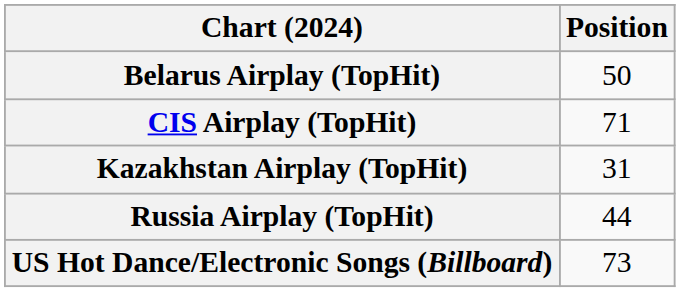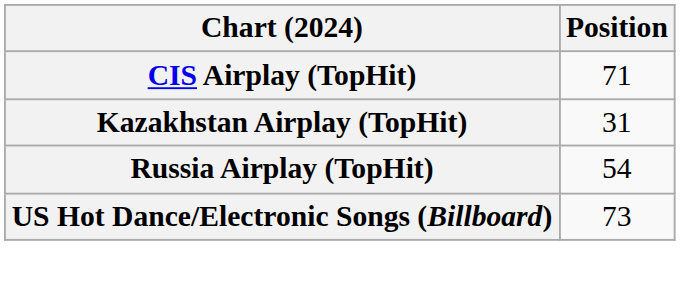- row: Belarus Airplay (TopHit) | 50
Russia Airplay (TopHit) | Position: 44 -> 54
